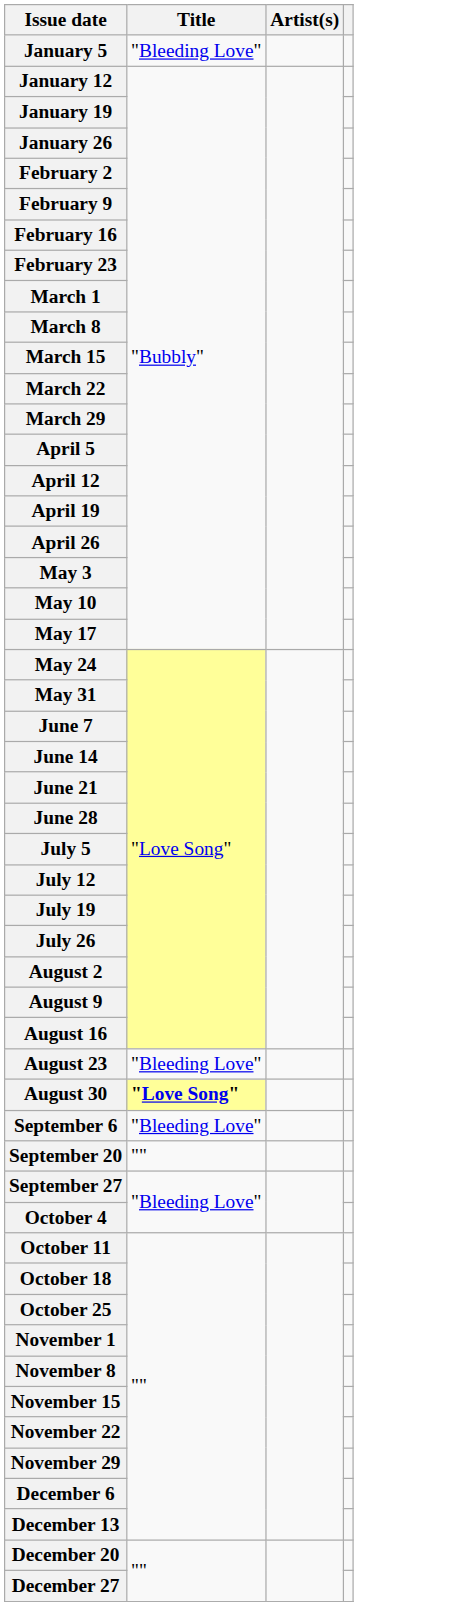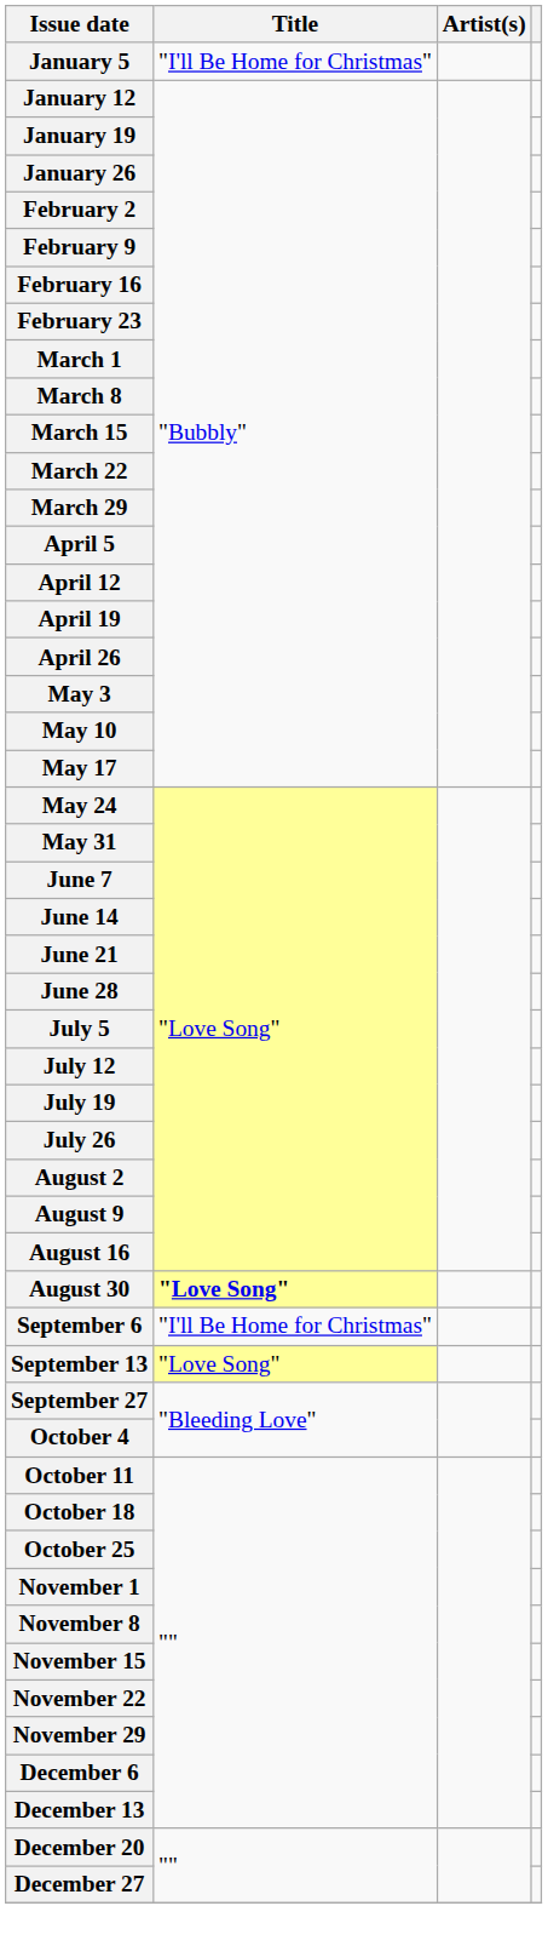January 5 | Title: "Bleeding Love" -> "I'll Be Home for Christmas"
- row: August 23 | "Bleeding Love"
September 6 | Title: "Bleeding Love" -> "I'll Be Home for Christmas"
+ row: September 13 | "Love Song"
- row: September 20 | ""
